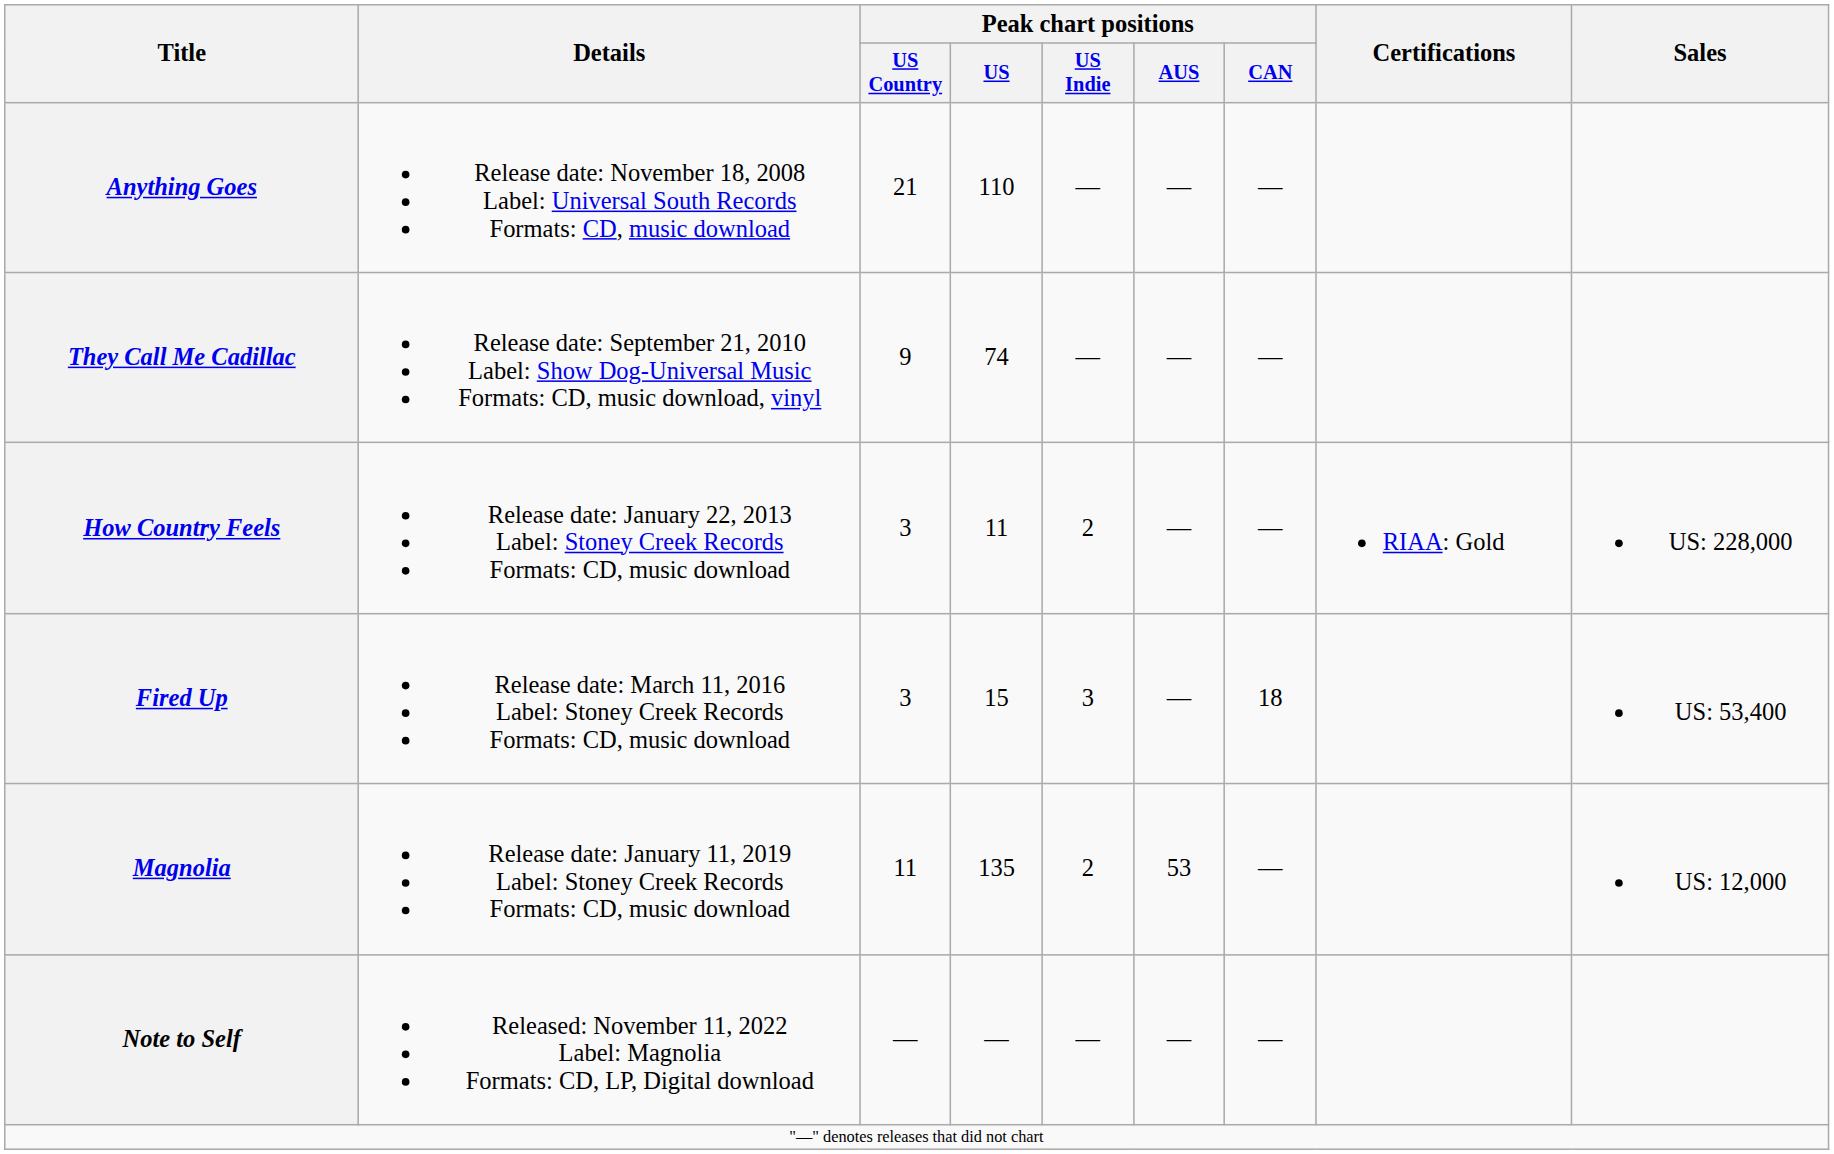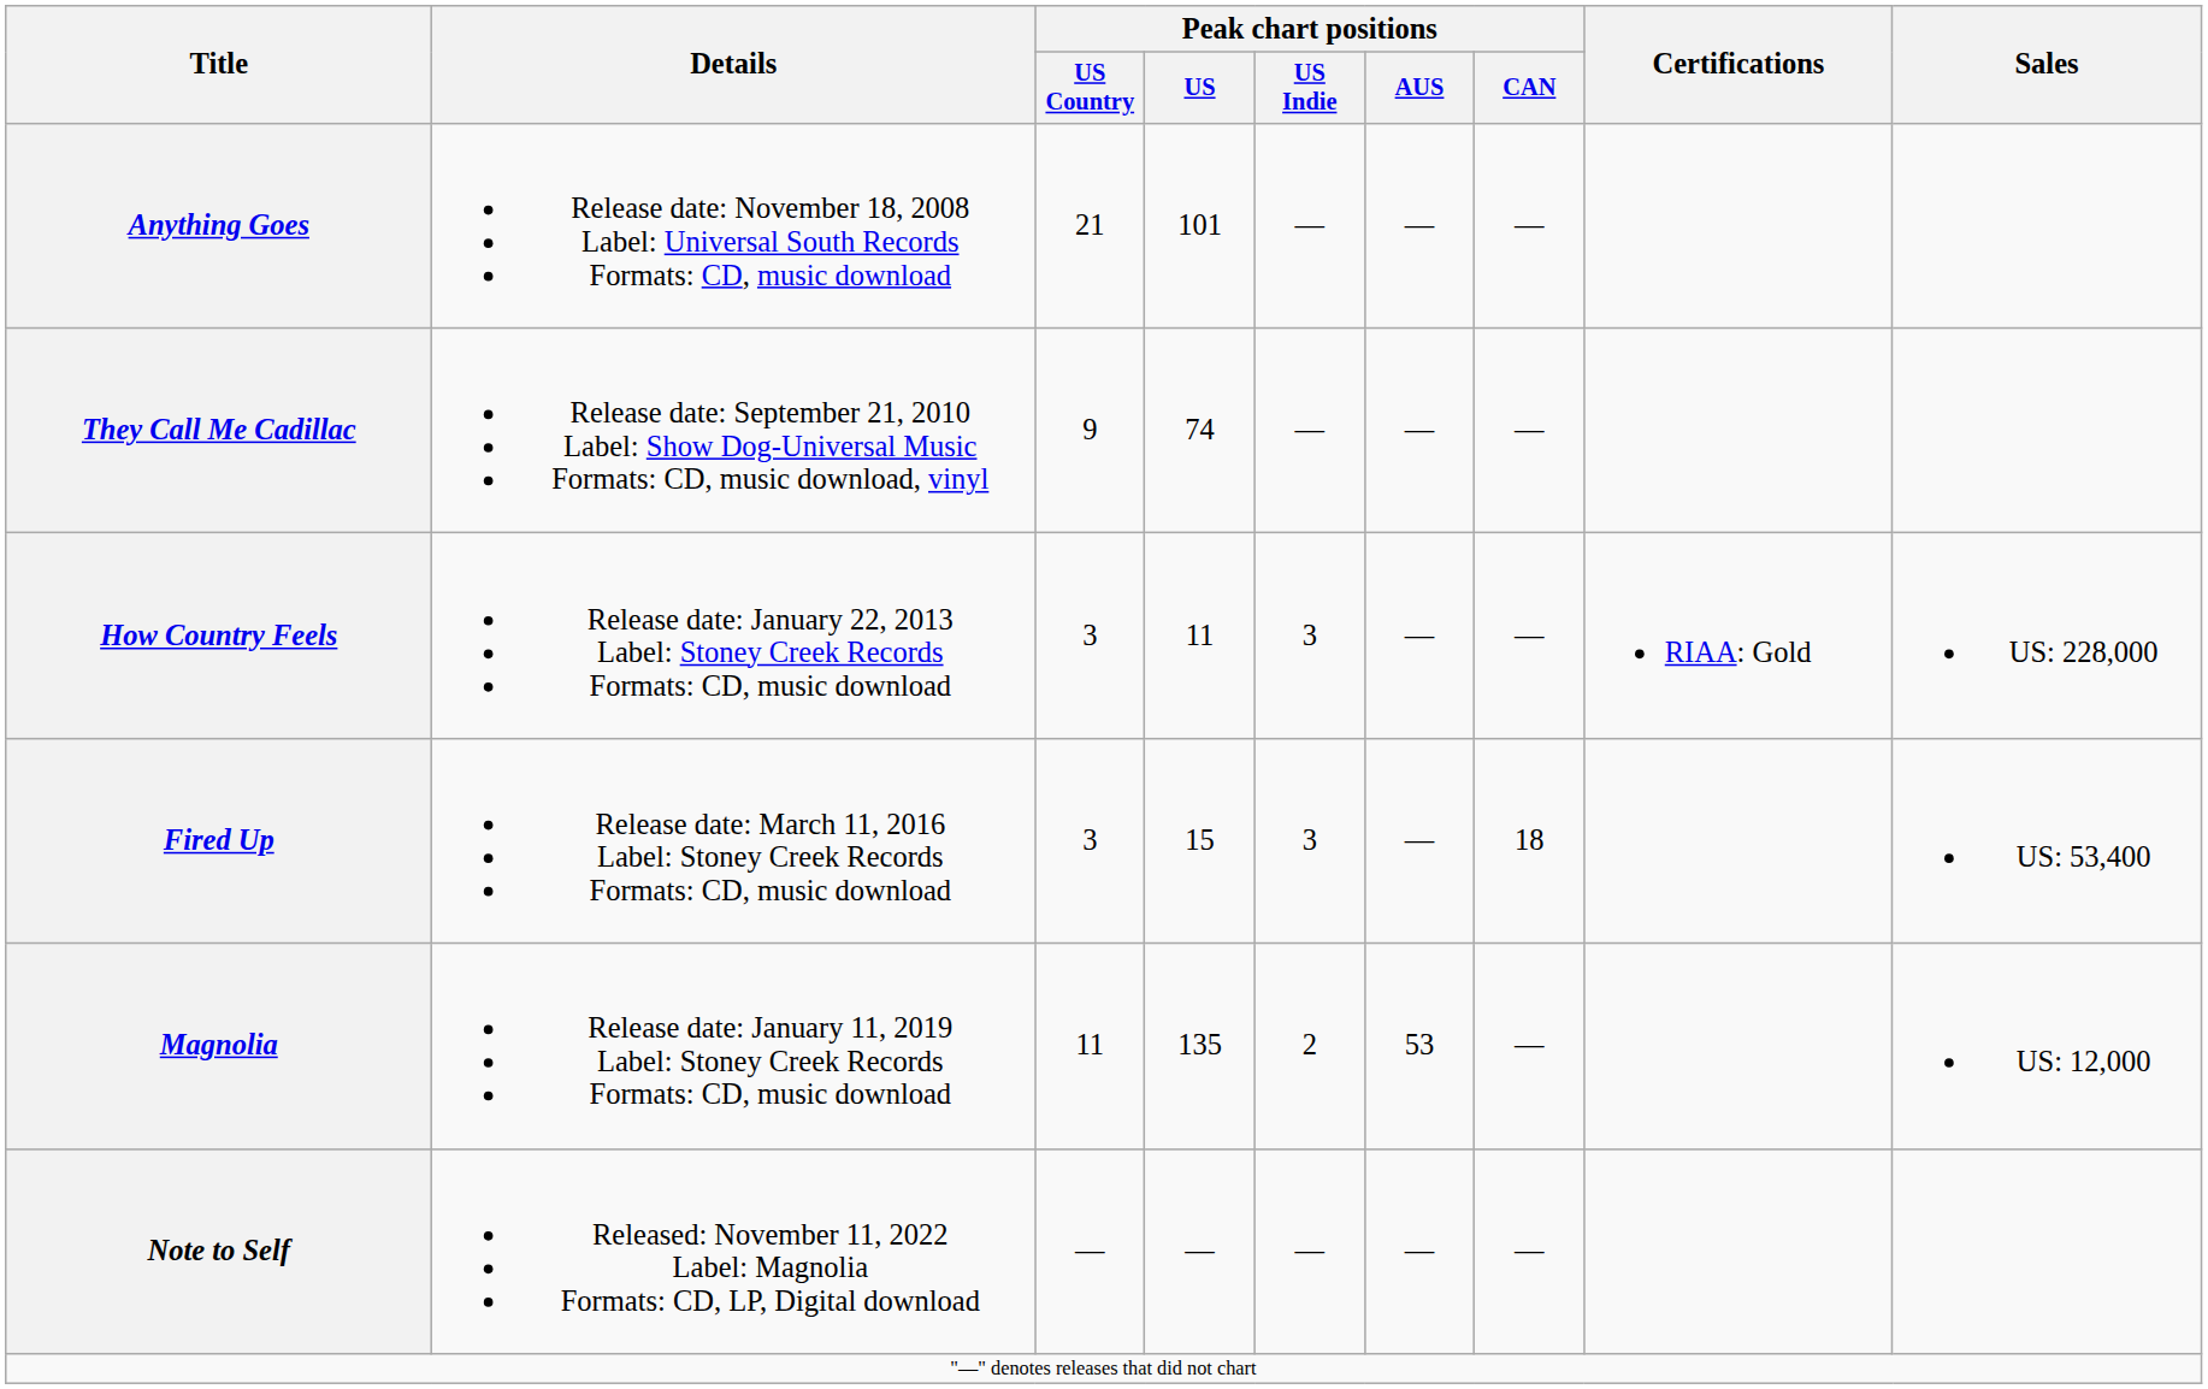Anything Goes | Peak chart positions / US: 110 -> 101
How Country Feels | Peak chart positions / US Indie: 2 -> 3
